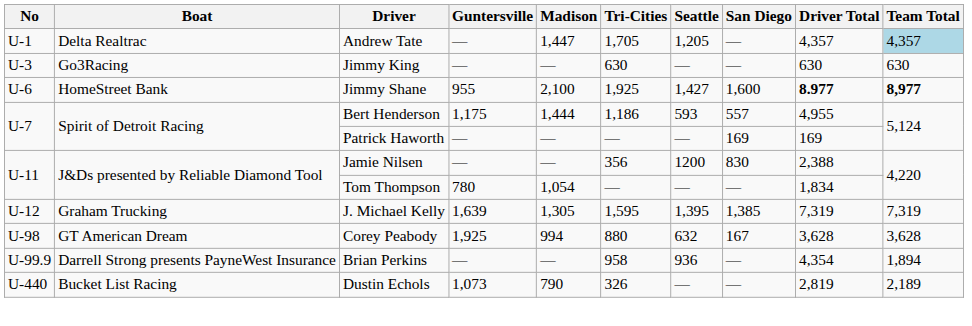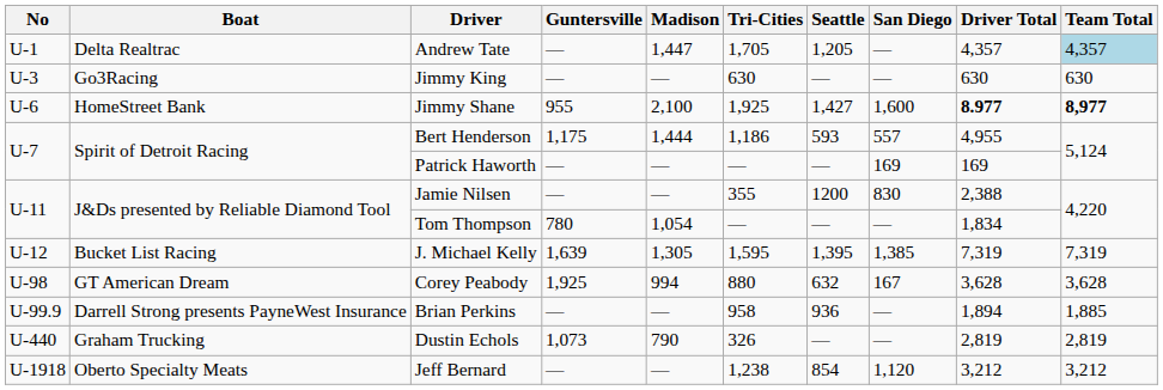Jamie Nilsen | Tri-Cities: 356 -> 355
J. Michael Kelly | Boat: Graham Trucking -> Bucket List Racing
Brian Perkins | Driver Total: 4,354 -> 1,894
Brian Perkins | Team Total: 1,894 -> 1,885
Dustin Echols | Boat: Bucket List Racing -> Graham Trucking
Dustin Echols | Team Total: 2,189 -> 2,819
+ row: U-1918 | Oberto Specialty Meats | Jeff Bernard | — | — | 1,238 | 854 | 1,120 | 3,212 | 3,212
